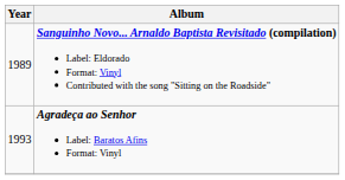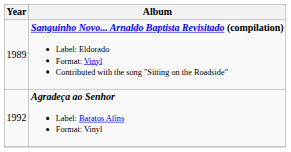Agradeça ao Senhor Label: Baratos Afins Format: Vinyl | Year: 1993 -> 1992
